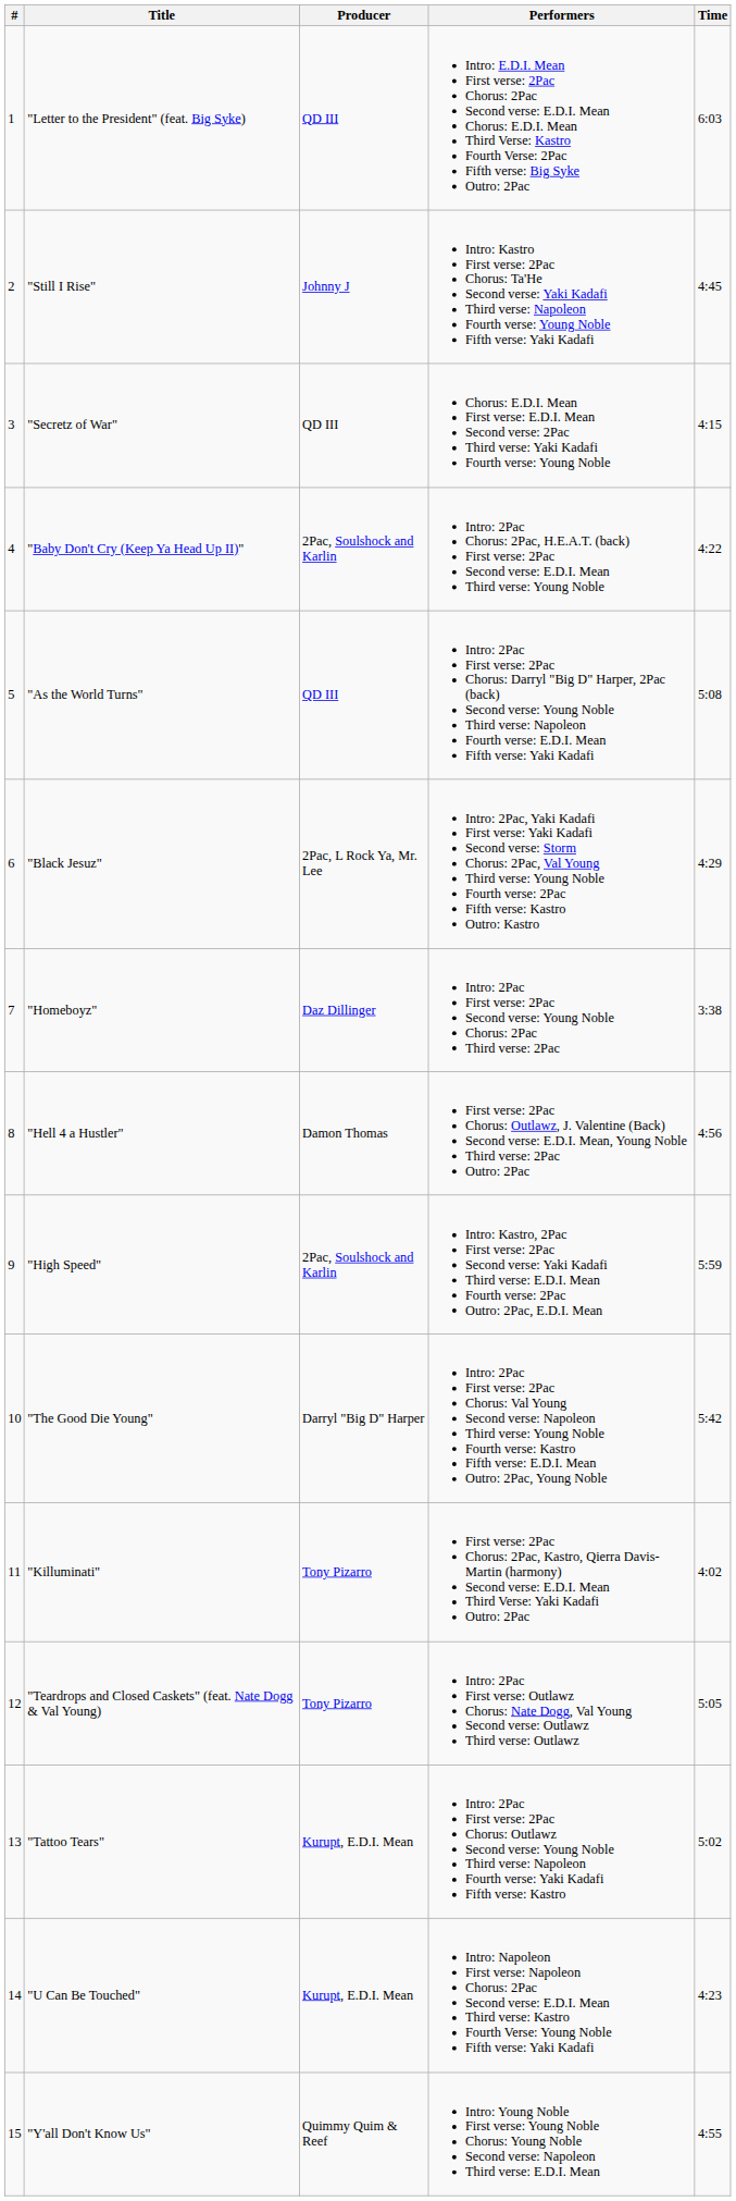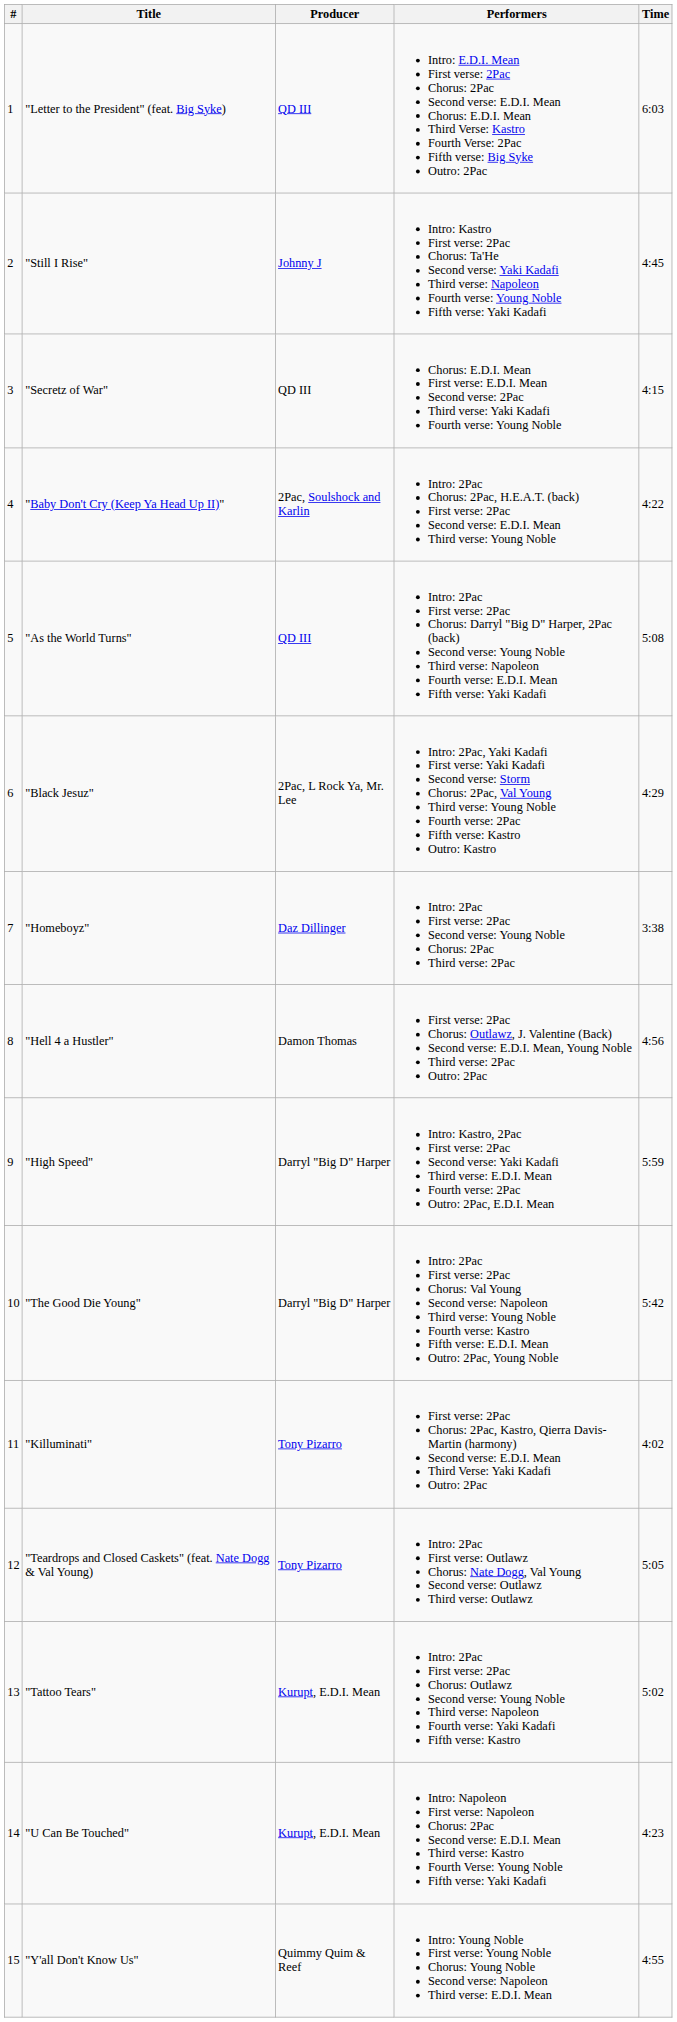"High Speed" | Producer: 2Pac, Soulshock and Karlin -> Darryl "Big D" Harper
